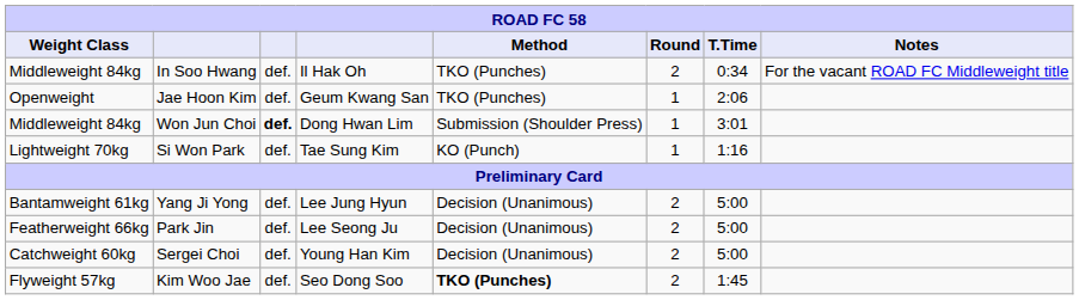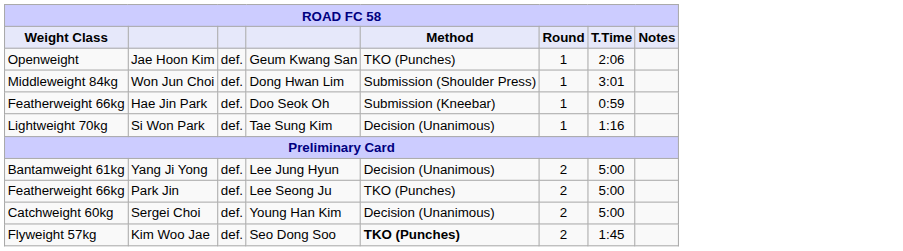- row: Middleweight 84kg | In Soo Hwang | def. | Il Hak Oh | TKO (Punches) | 2 | 0:34 | For the vacant ROAD FC Middleweight title
Won Jun Choi | column 3: bold -> normal
+ row: Featherweight 66kg | Hae Jin Park | def. | Doo Seok Oh | Submission (Kneebar) | 1 | 0:59
Si Won Park | Method: KO (Punch) -> Decision (Unanimous)
Park Jin | Method: Decision (Unanimous) -> TKO (Punches)
